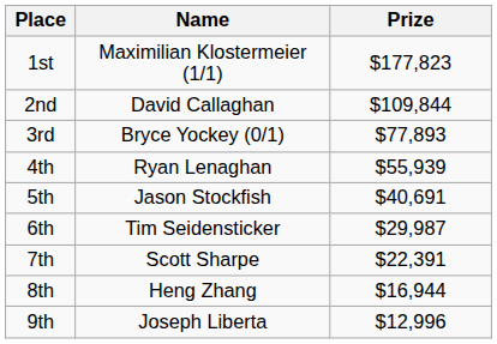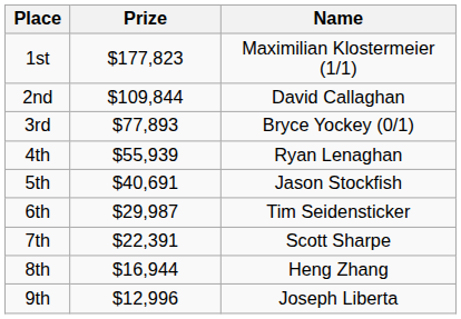columns swapped: Name <-> Prize
